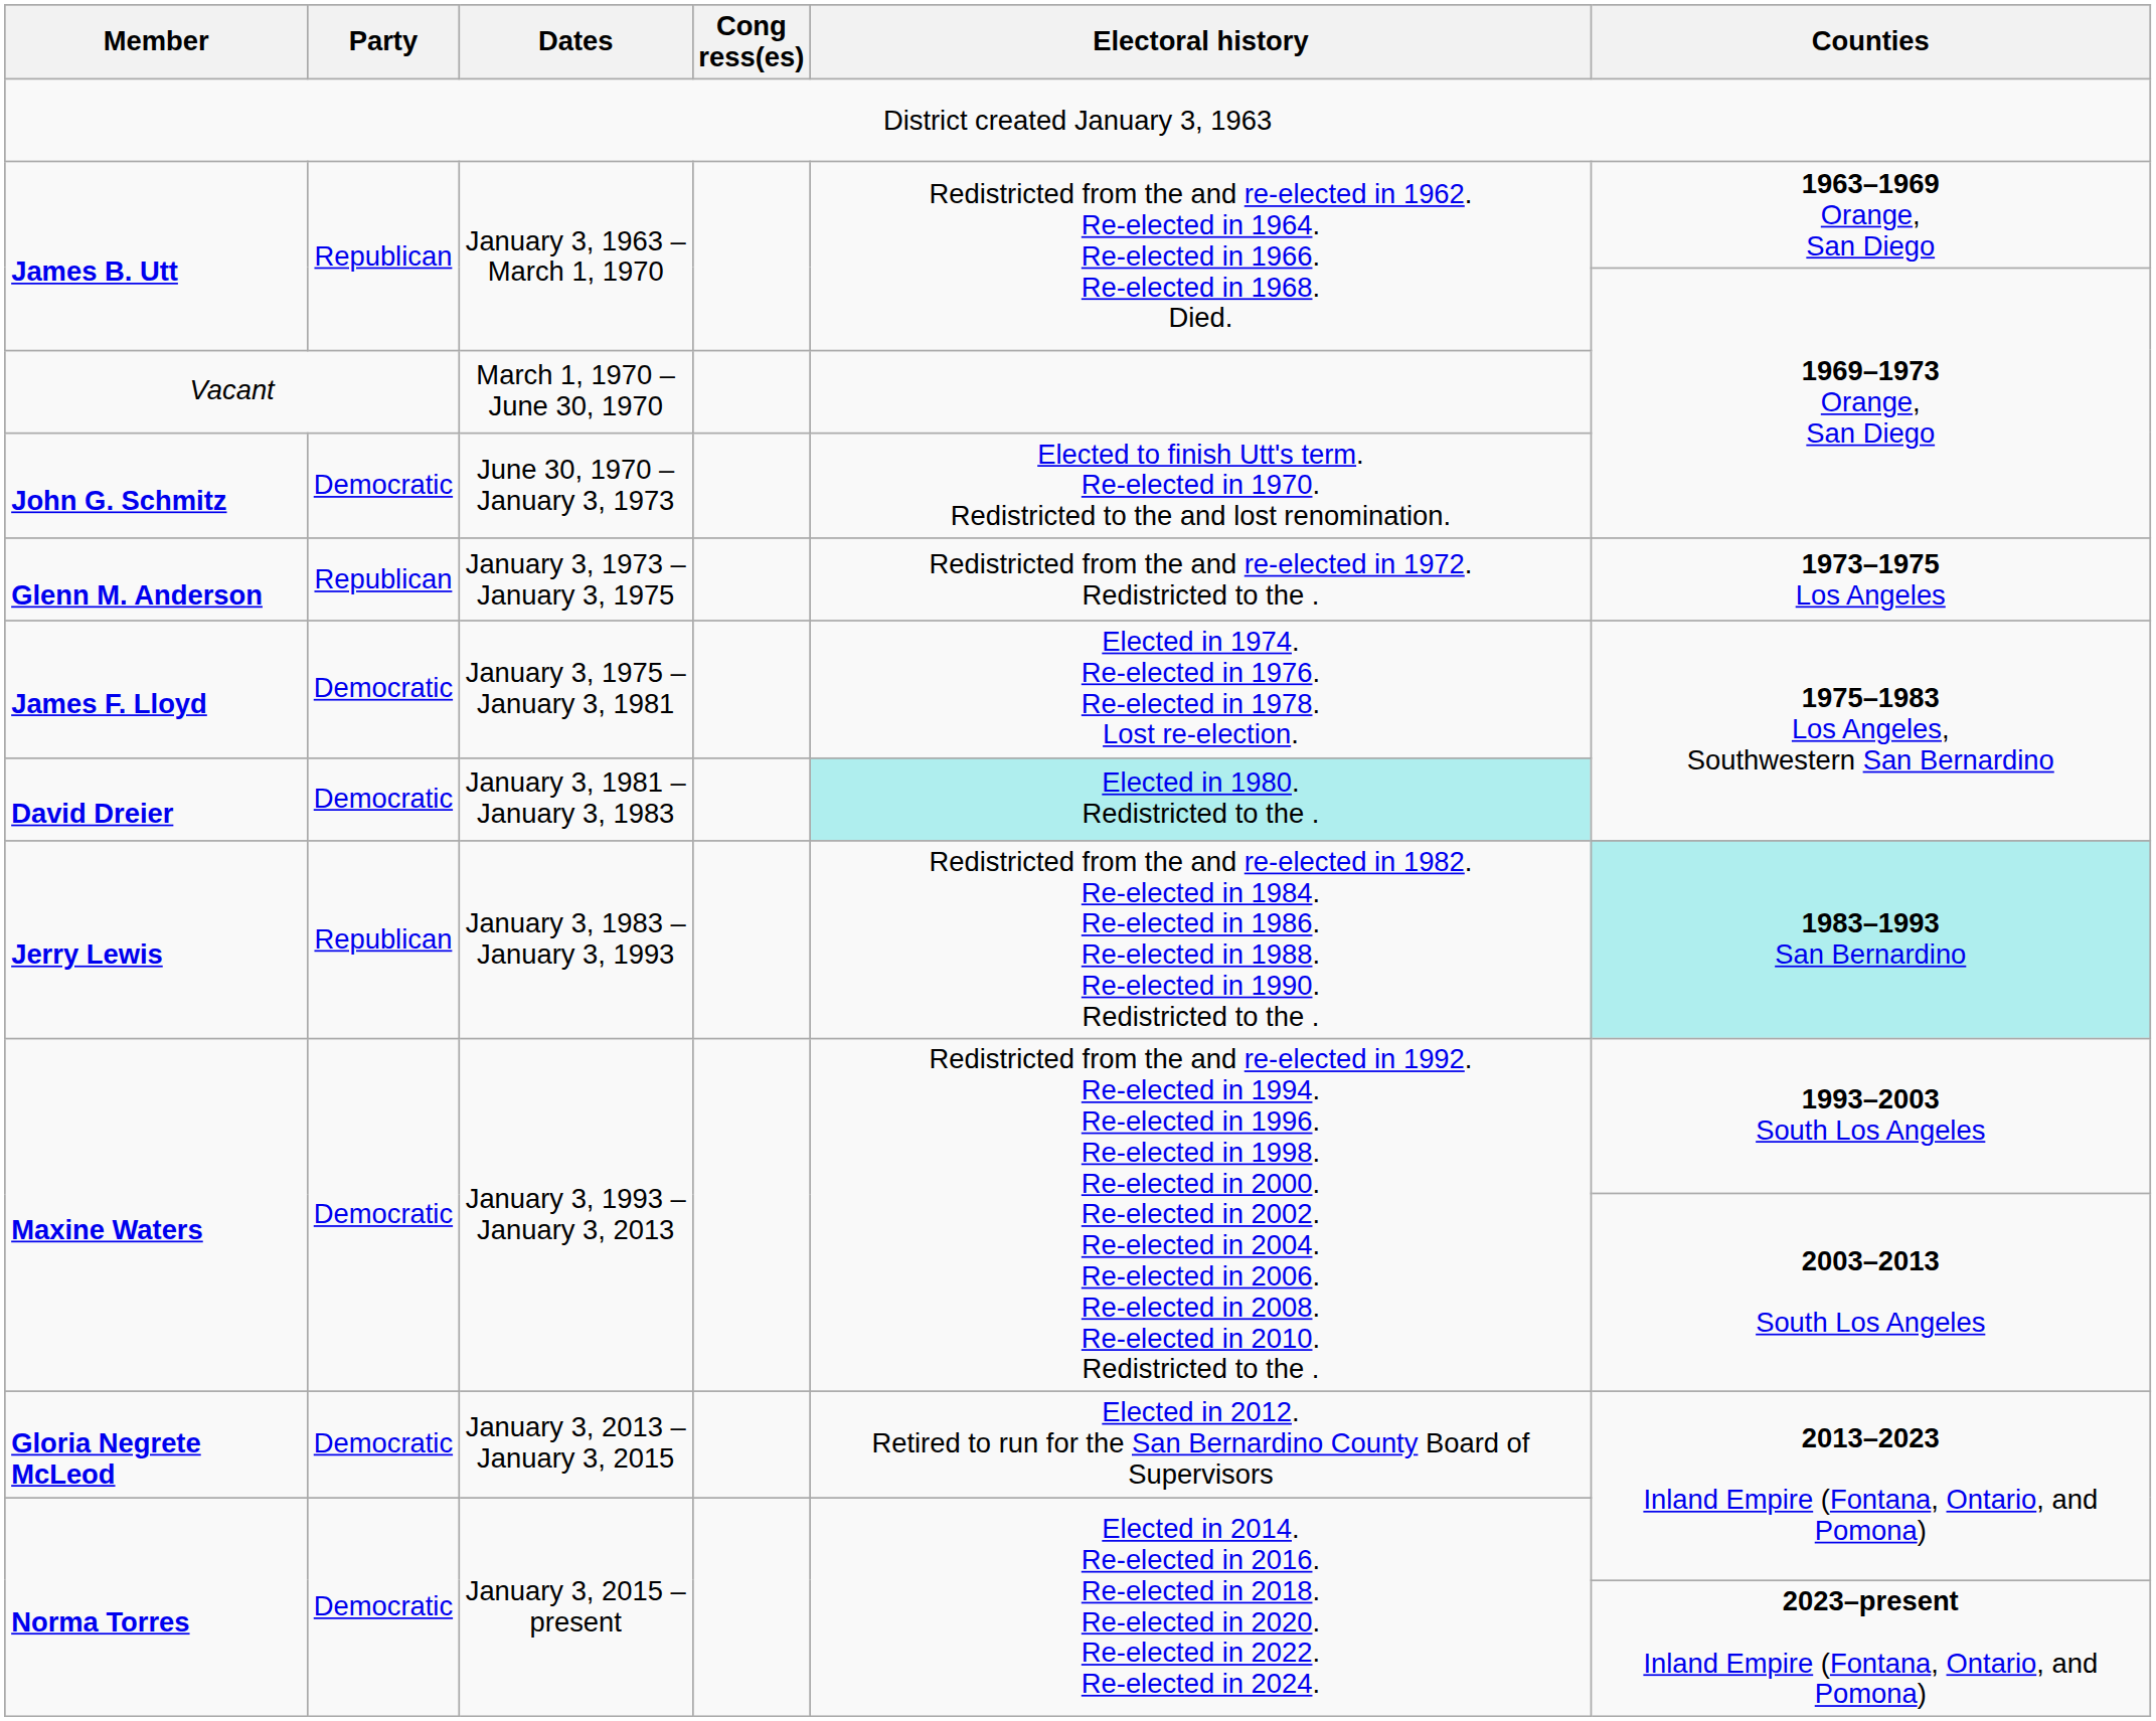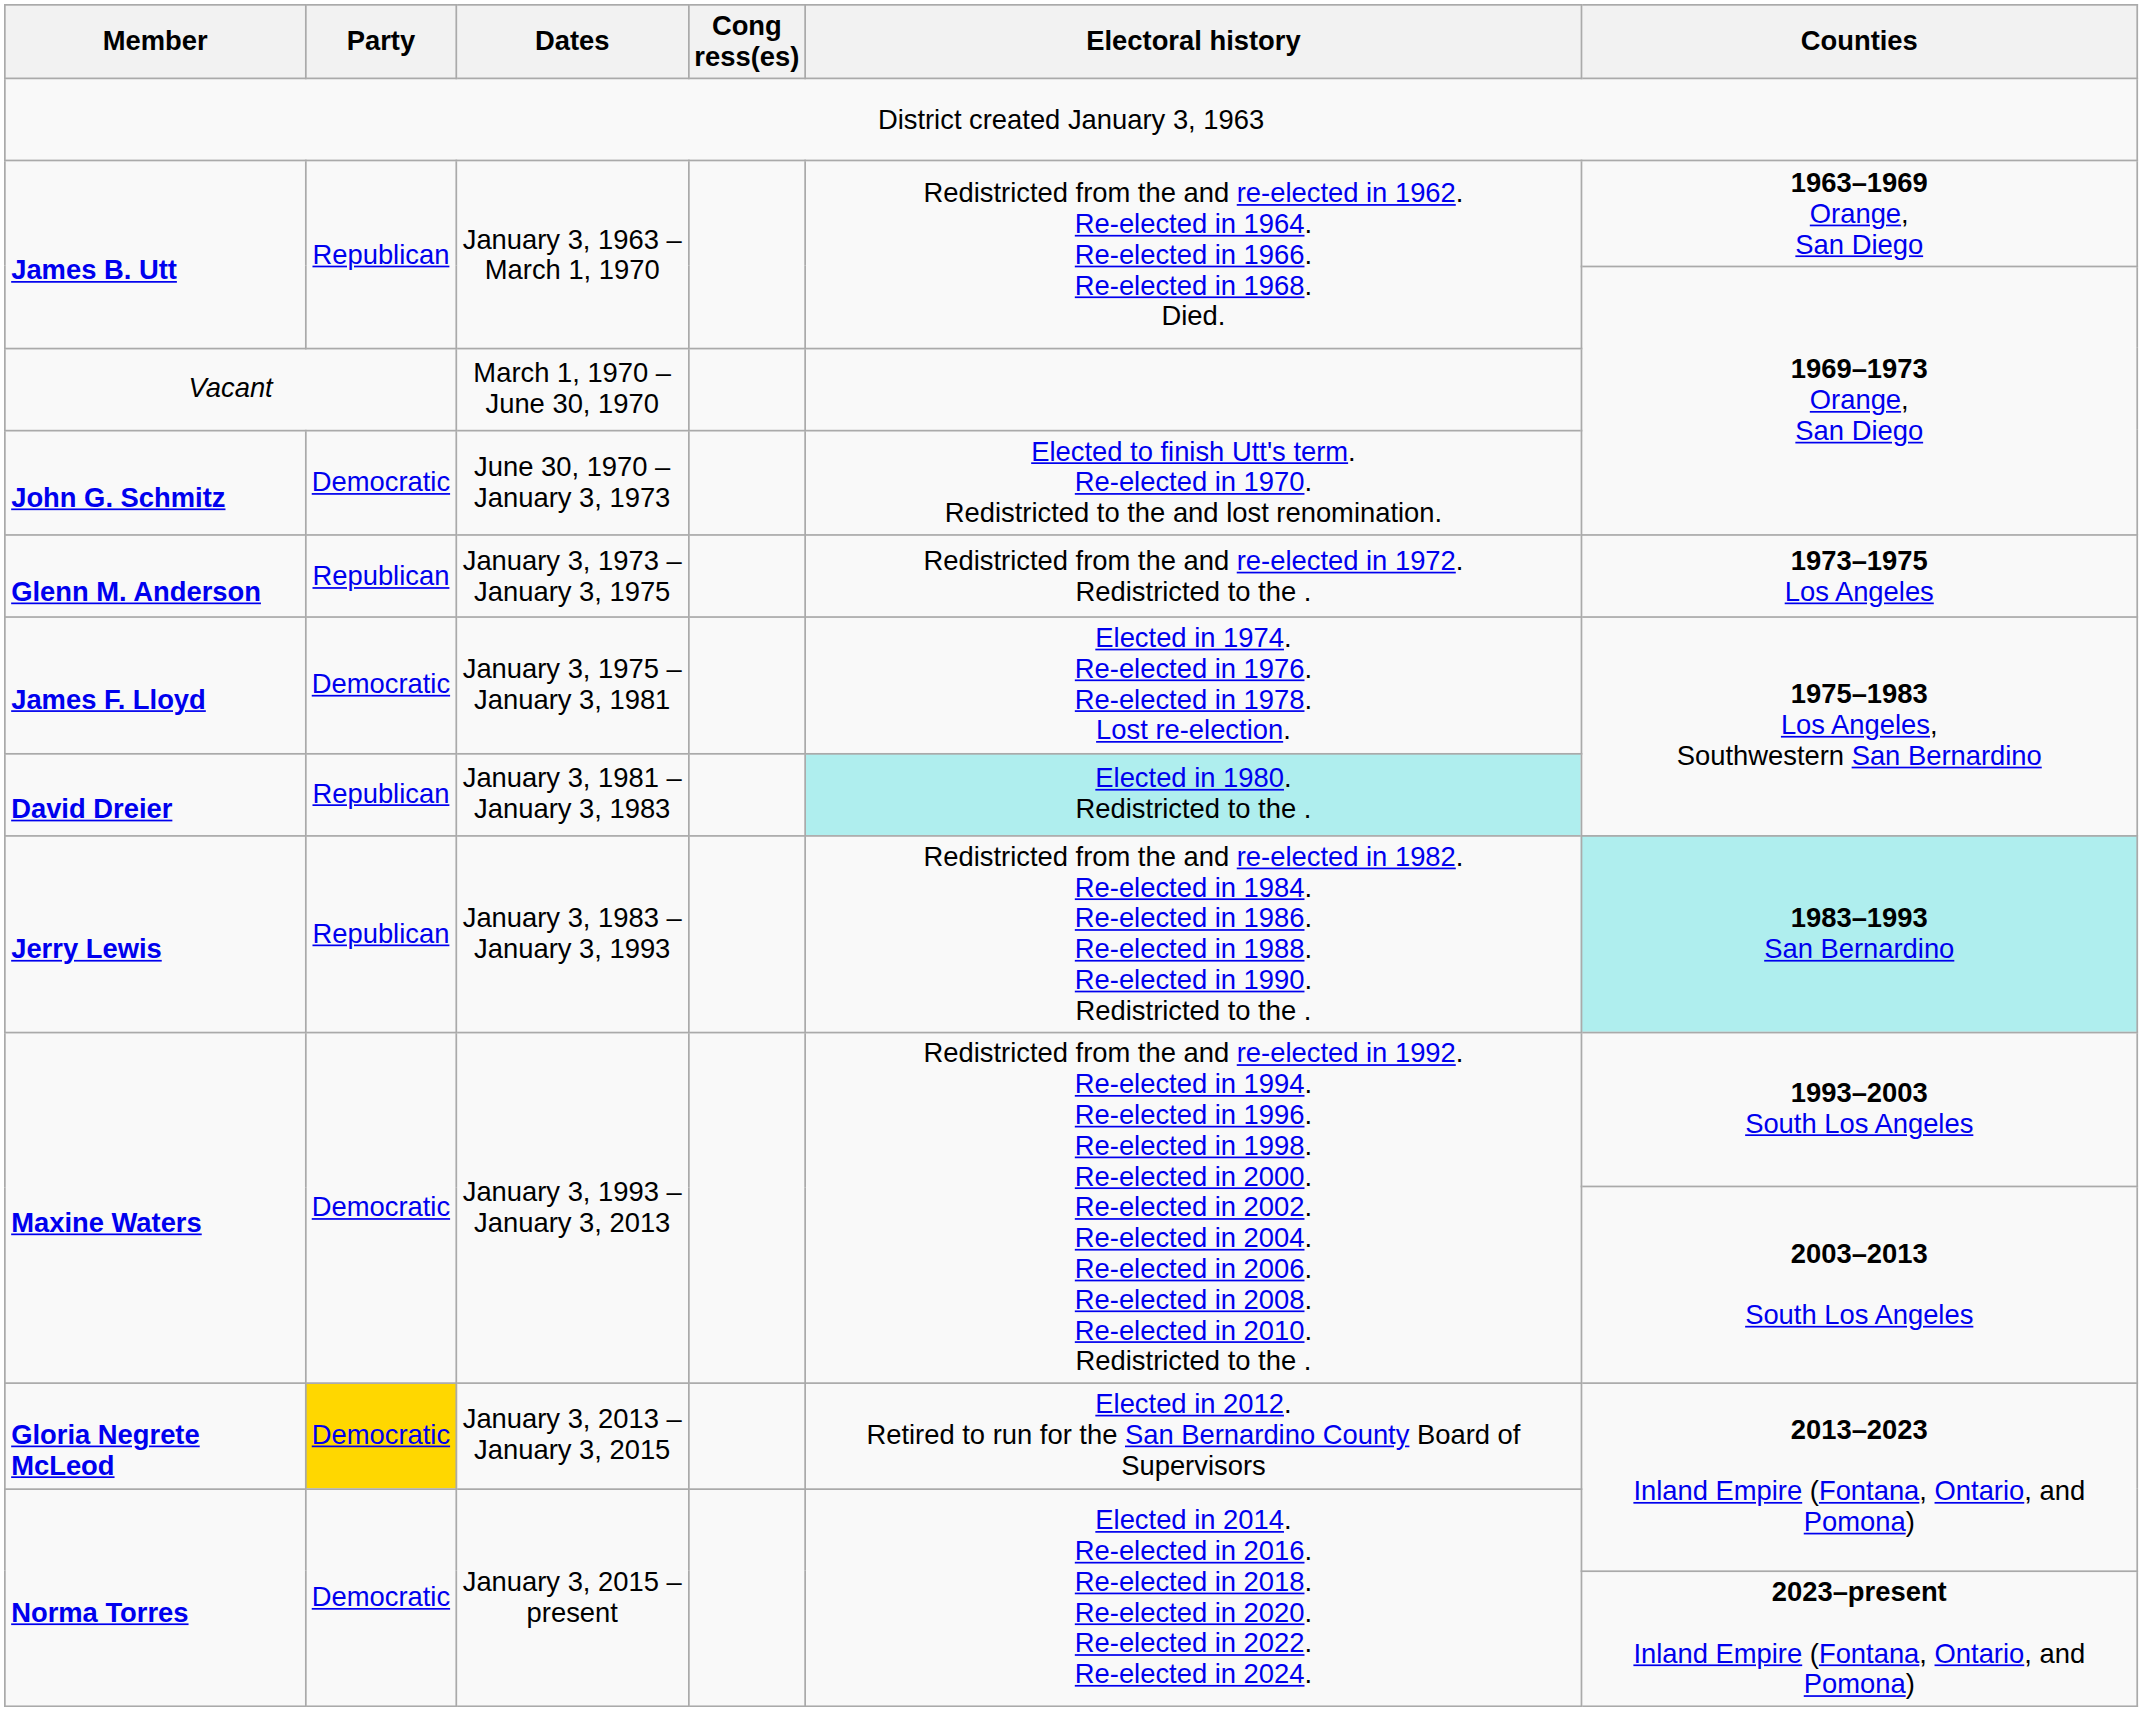David Dreier | Party: Democratic -> Republican
Gloria Negrete McLeod | Party: no background -> gold background
